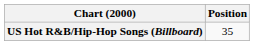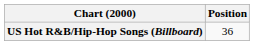US Hot R&B/Hip-Hop Songs (Billboard) | Position: 35 -> 36
